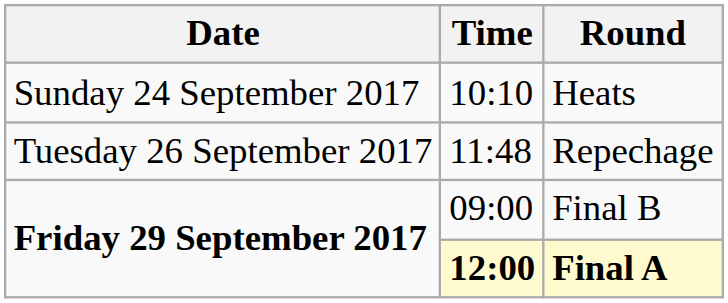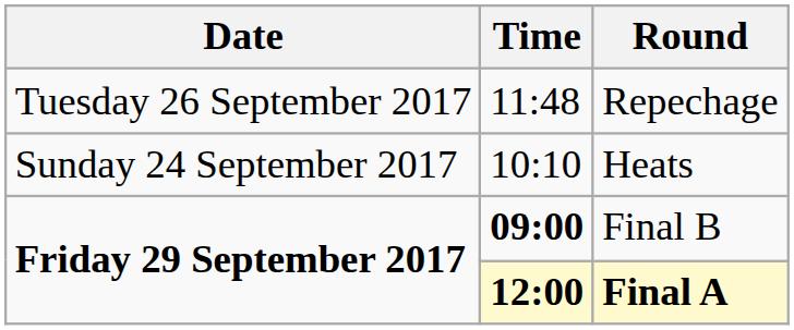rows swapped: Heats <-> Repechage
Final B | Time: normal -> bold
